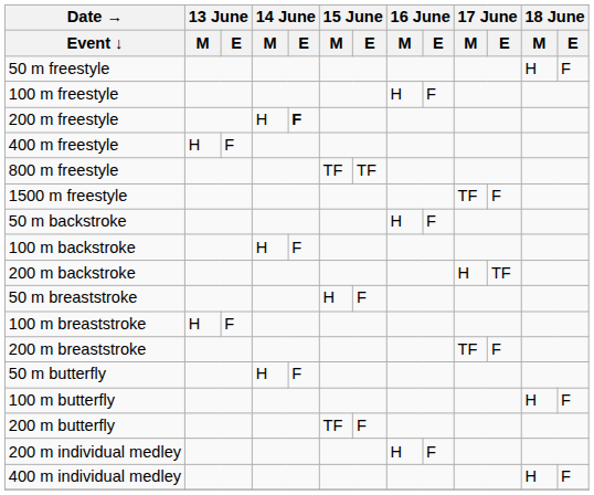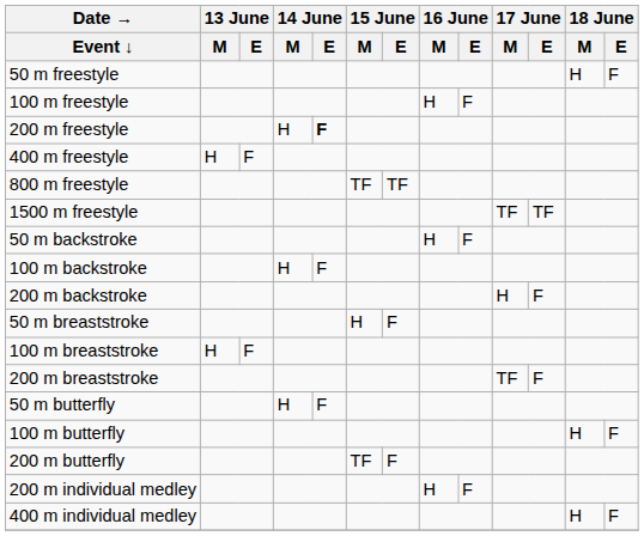1500 m freestyle | 17 June / E: F -> TF
200 m backstroke | 17 June / E: TF -> F
